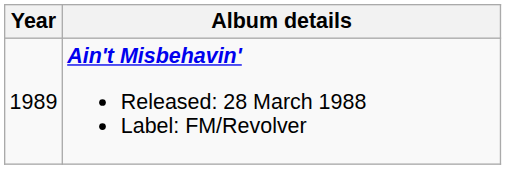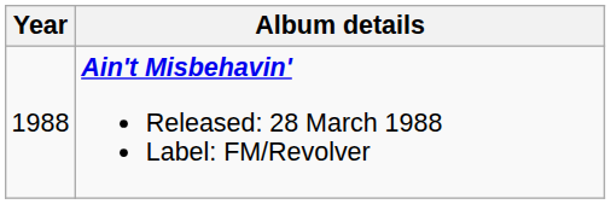Ain't Misbehavin' Released: 28 March 1988 Label: FM/Revolver | Year: 1989 -> 1988
